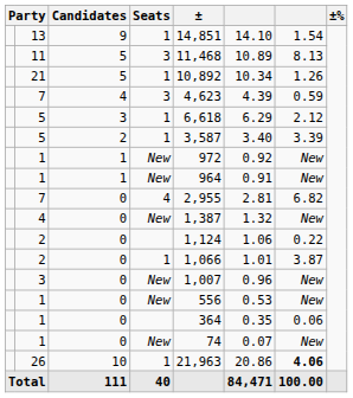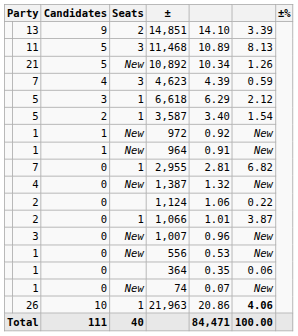13 | Seats: 1 -> 2
13 | column 7: 1.54 -> 3.39
21 | Seats: 1 -> New
5 / 2 | column 7: 3.39 -> 1.54
7 / 0 | Seats: 4 -> 1
